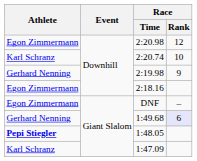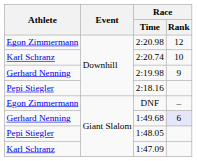2:18.16 | Athlete: Egon Zimmermann -> Pepi Stiegler
1:48.05 | Athlete: bold -> normal
